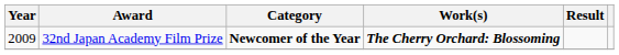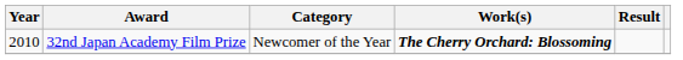32nd Japan Academy Film Prize | Year: 2009 -> 2010
32nd Japan Academy Film Prize | Category: bold -> normal
